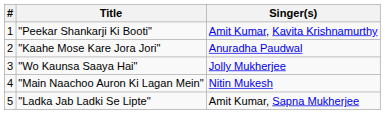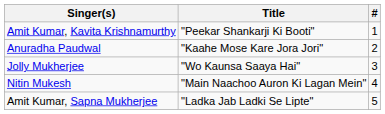columns swapped: # <-> Singer(s)
